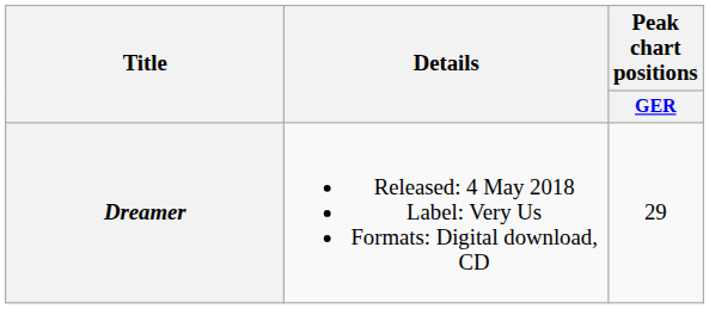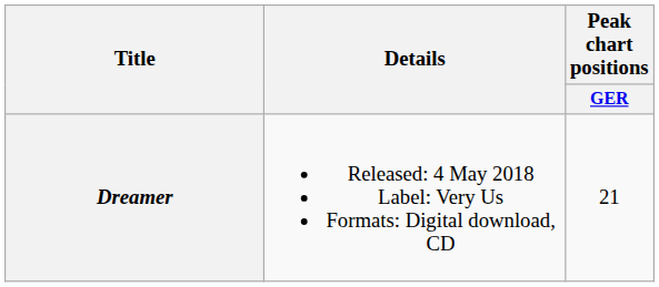Dreamer | Peak chart positions / GER: 29 -> 21
